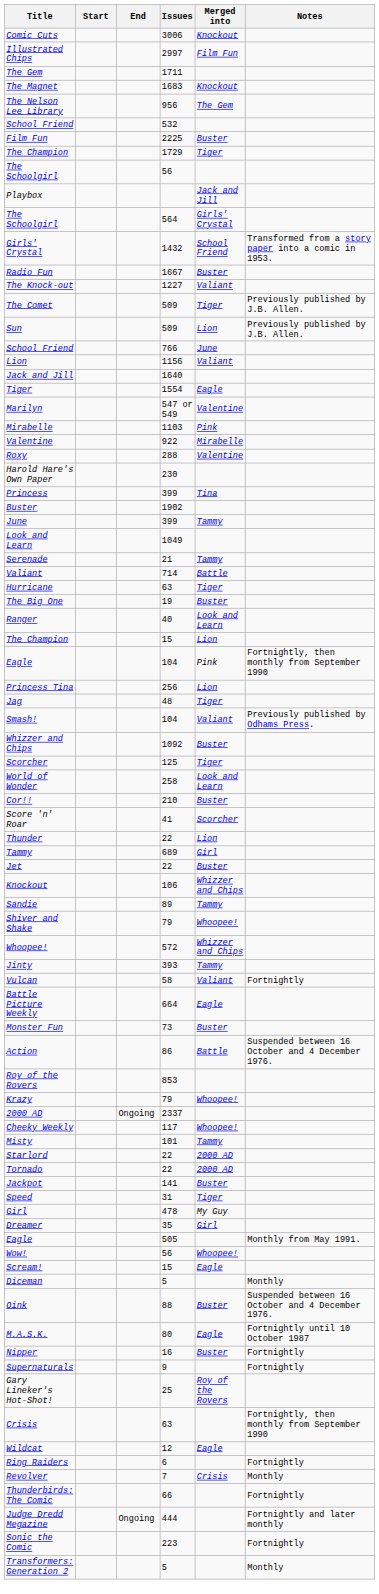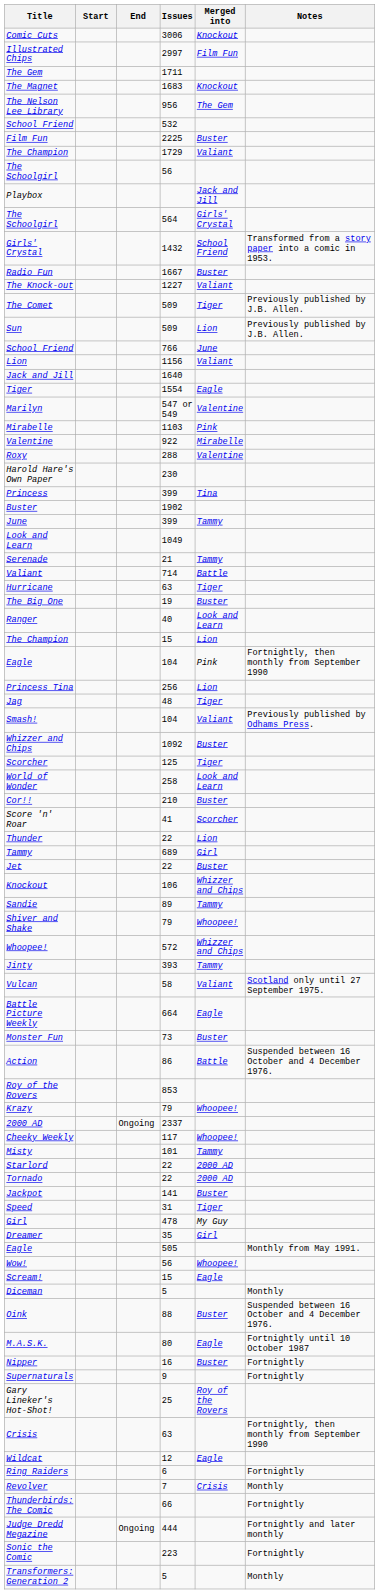The Champion / 1729 | Merged into: Tiger -> Valiant
Vulcan | Notes: Fortnightly -> Scotland only until 27 September 1975.
